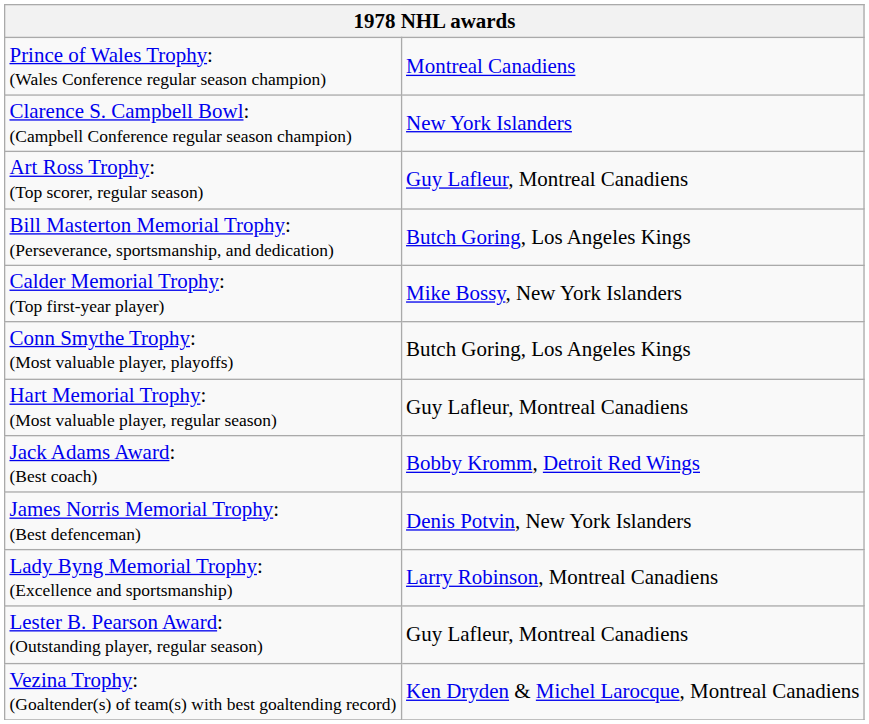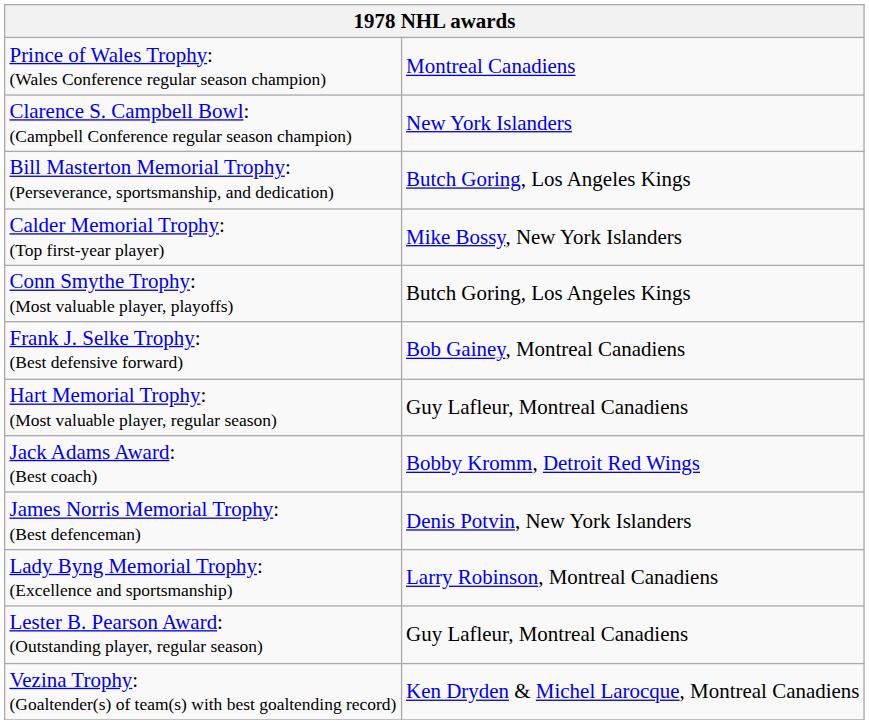- row: Art Ross Trophy: (Top scorer, regular season) | Guy Lafleur, Montreal Canadiens
+ row: Frank J. Selke Trophy: (Best defensive forward) | Bob Gainey, Montreal Canadiens
